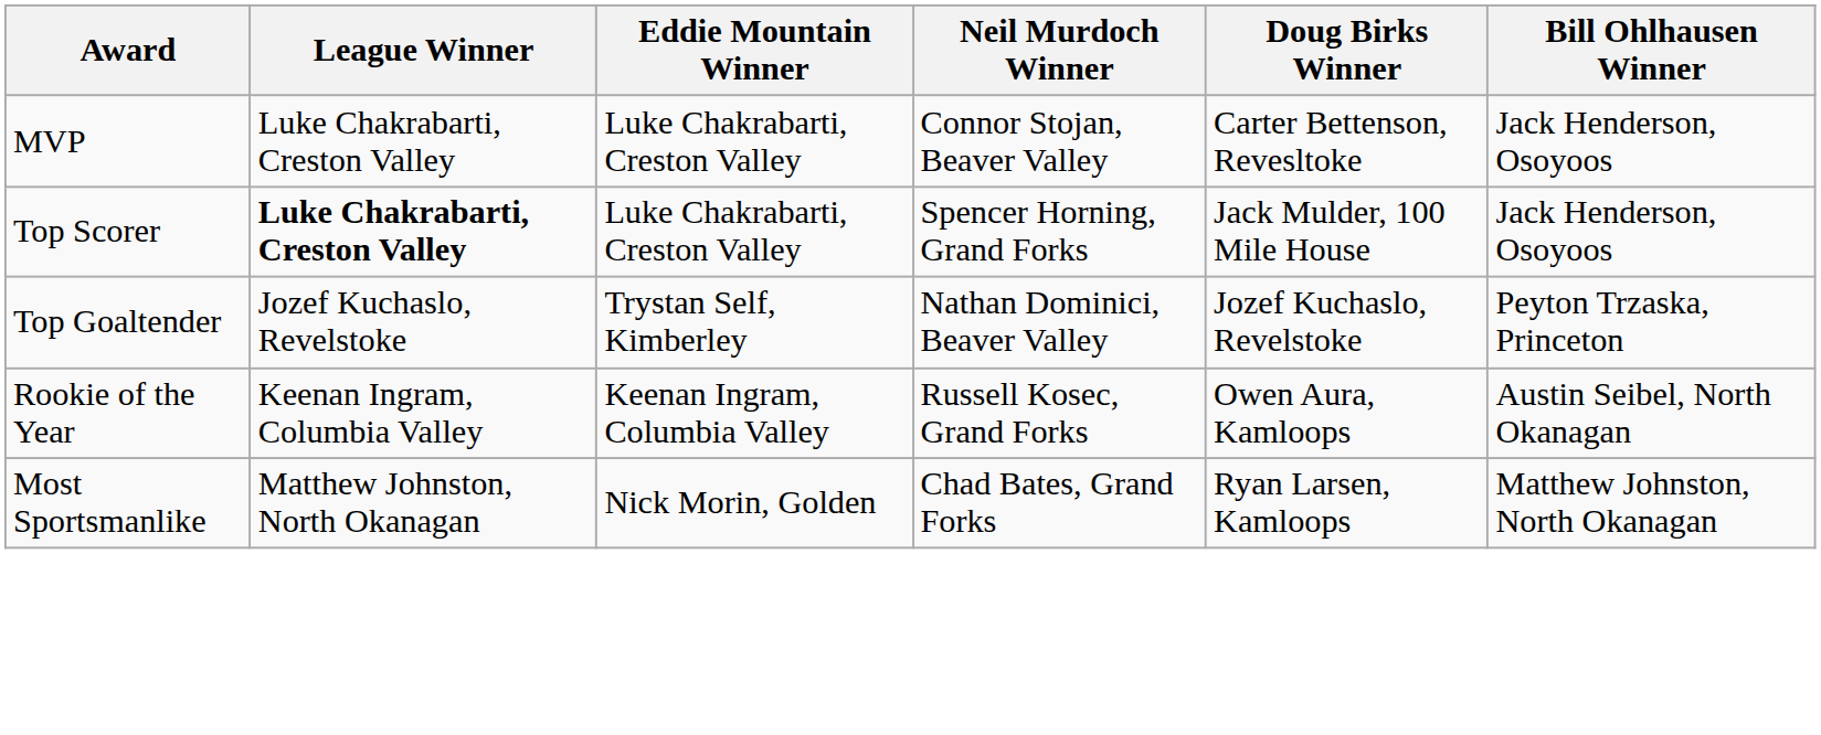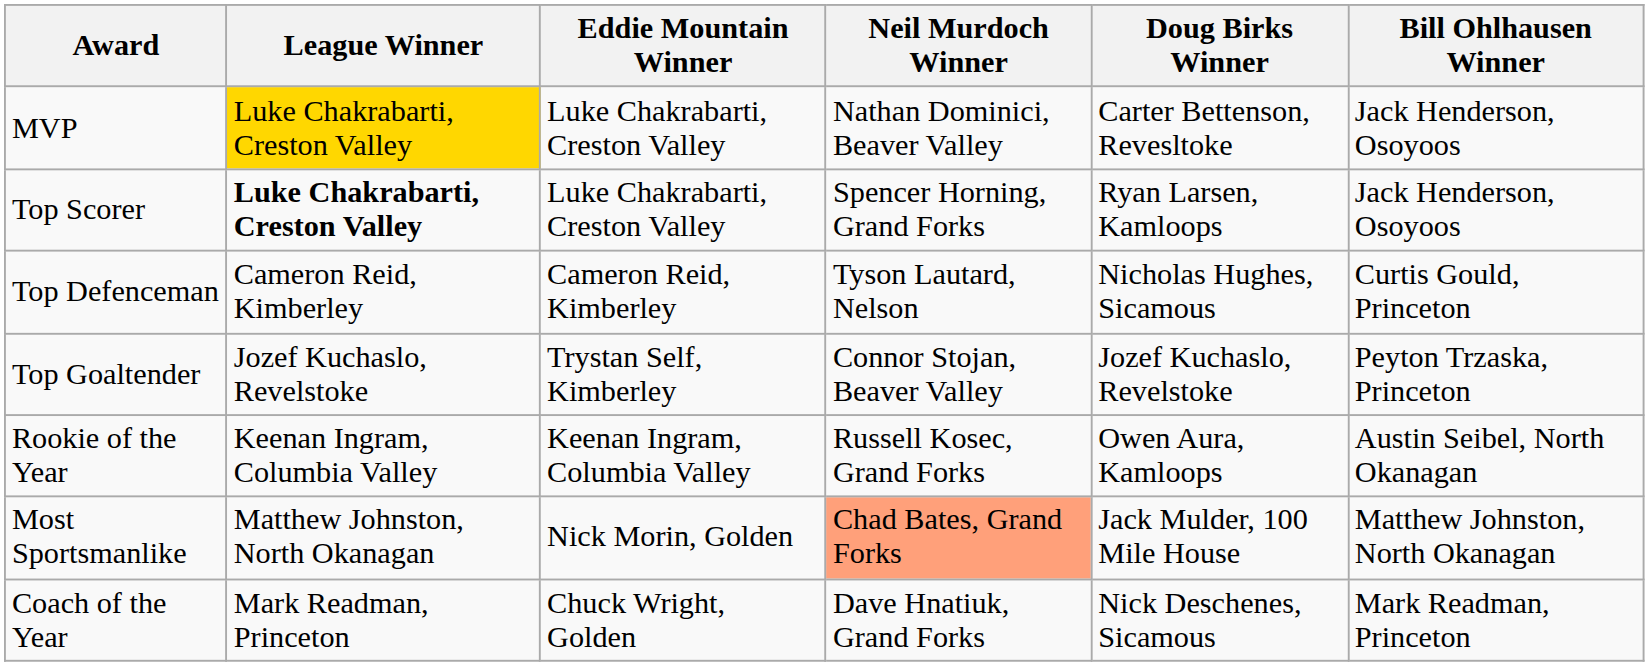MVP | League Winner: no background -> gold background
MVP | Neil Murdoch Winner: Connor Stojan, Beaver Valley -> Nathan Dominici, Beaver Valley
Top Scorer | Doug Birks Winner: Jack Mulder, 100 Mile House -> Ryan Larsen, Kamloops
+ row: Top Defenceman | Cameron Reid, Kimberley | Cameron Reid, Kimberley | Tyson Lautard, Nelson | Nicholas Hughes, Sicamous | Curtis Gould, Princeton
Top Goaltender | Neil Murdoch Winner: Nathan Dominici, Beaver Valley -> Connor Stojan, Beaver Valley
Most Sportsmanlike | Neil Murdoch Winner: no background -> lightsalmon background
Most Sportsmanlike | Doug Birks Winner: Ryan Larsen, Kamloops -> Jack Mulder, 100 Mile House
+ row: Coach of the Year | Mark Readman, Princeton | Chuck Wright, Golden | Dave Hnatiuk, Grand Forks | Nick Deschenes, Sicamous | Mark Readman, Princeton
